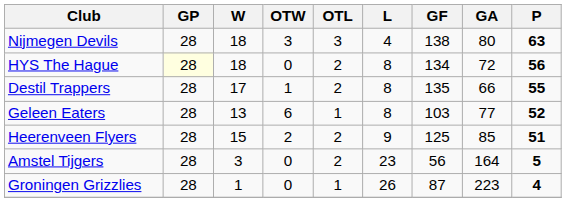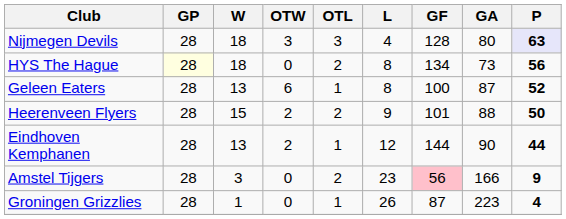Nijmegen Devils | GF: 138 -> 128
Nijmegen Devils | P: no background -> lavender background
HYS The Hague | GA: 72 -> 73
- row: Destil Trappers | 28 | 17 | 1 | 2 | 8 | 135 | 66 | 55
Geleen Eaters | GF: 103 -> 100
Geleen Eaters | GA: 77 -> 87
Heerenveen Flyers | GF: 125 -> 101
Heerenveen Flyers | GA: 85 -> 88
Heerenveen Flyers | P: 51 -> 50
+ row: Eindhoven Kemphanen | 28 | 13 | 2 | 1 | 12 | 144 | 90 | 44
Amstel Tijgers | GF: no background -> pink background
Amstel Tijgers | GA: 164 -> 166
Amstel Tijgers | P: 5 -> 9
